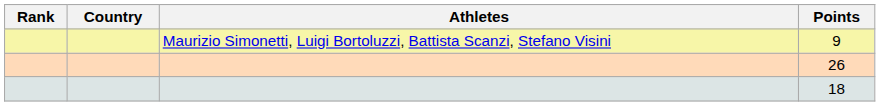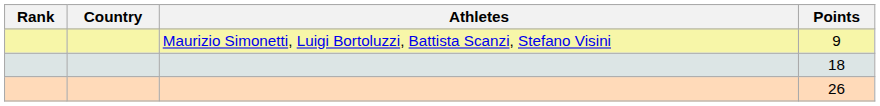rows swapped: 18 <-> 26
